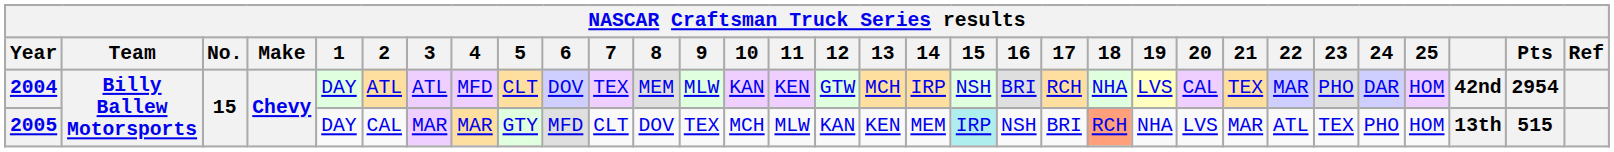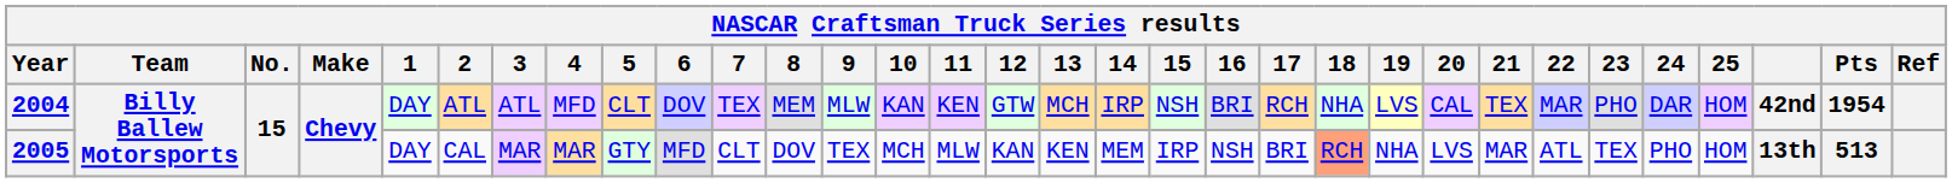2004 | Pts: 2954 -> 1954
2005 | 15: paleturquoise background -> no background
2005 | Pts: 515 -> 513
